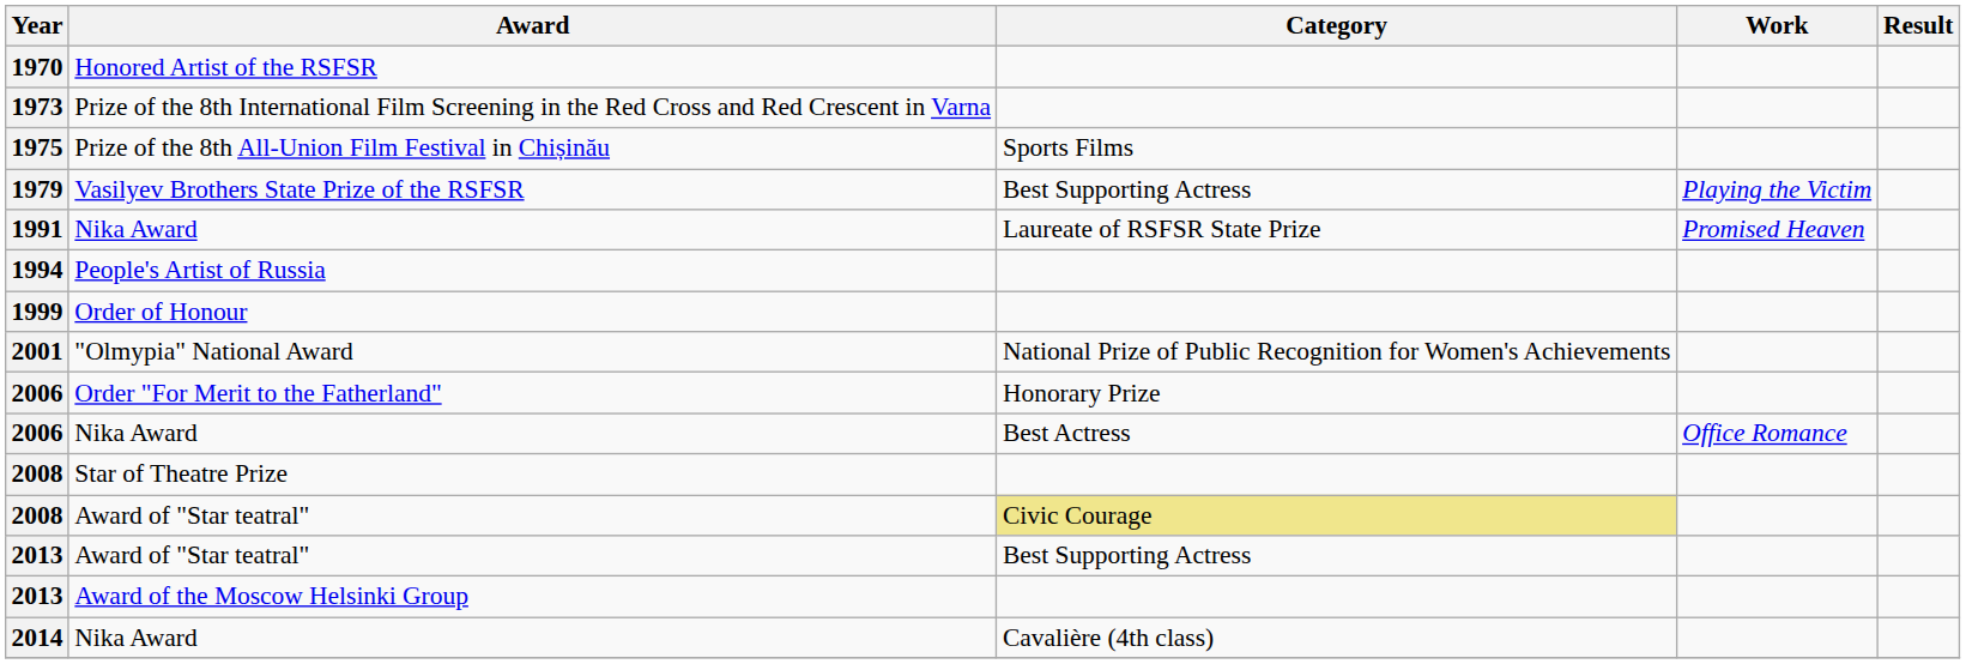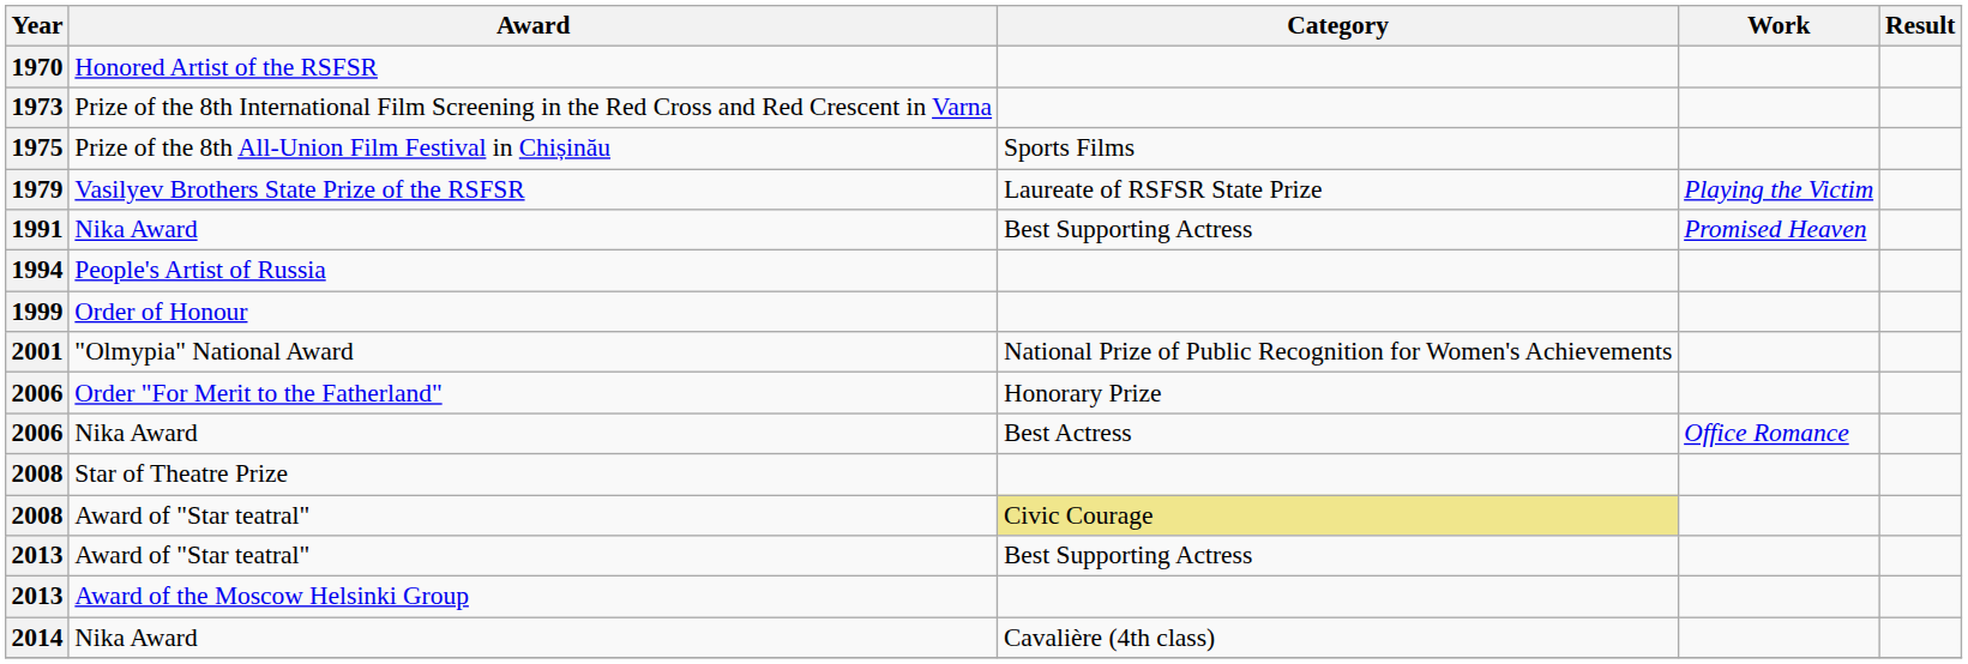1979 | Category: Best Supporting Actress -> Laureate of RSFSR State Prize
1991 | Category: Laureate of RSFSR State Prize -> Best Supporting Actress
